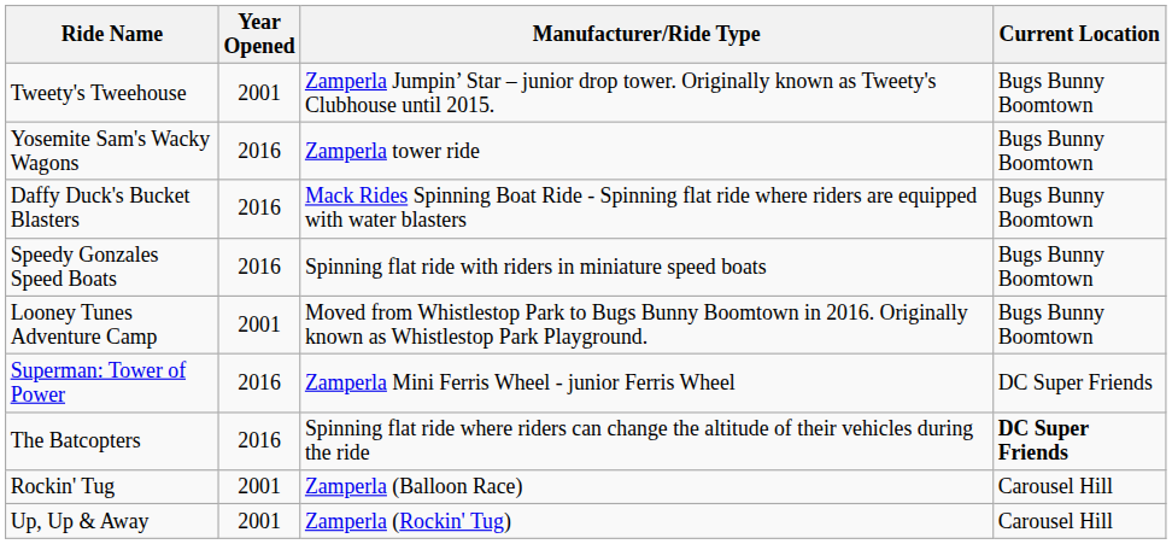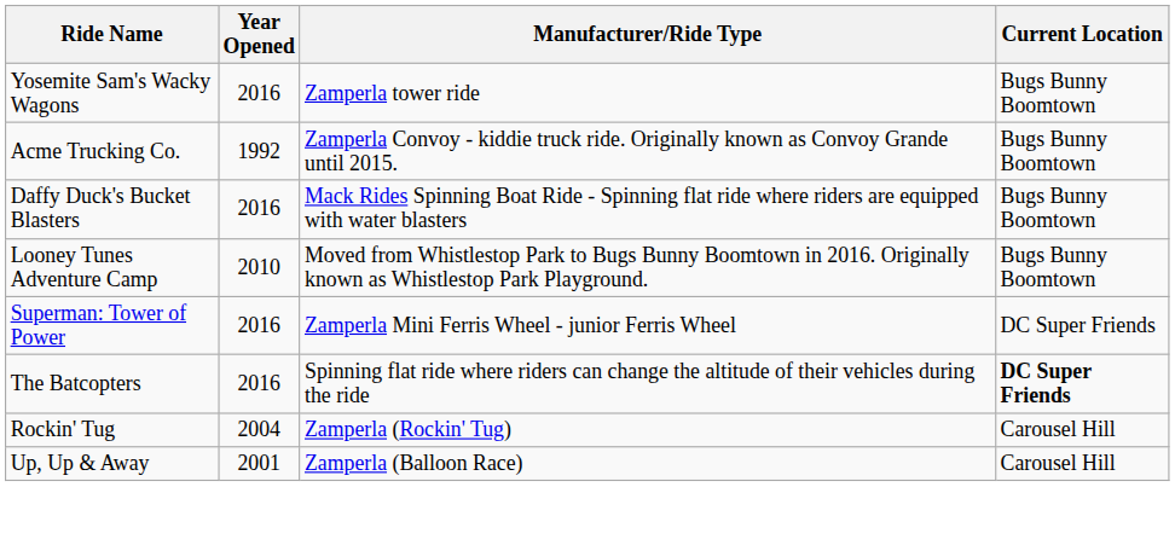- row: Tweety's Tweehouse | 2001 | Zamperla Jumpin’ Star – junior drop tower. Originally known as Tweety's Clubhouse until 2015. | Bugs Bunny Boomtown
+ row: Acme Trucking Co. | 1992 | Zamperla Convoy - kiddie truck ride. Originally known as Convoy Grande until 2015. | Bugs Bunny Boomtown
- row: Speedy Gonzales Speed Boats | 2016 | Spinning flat ride with riders in miniature speed boats | Bugs Bunny Boomtown
Looney Tunes Adventure Camp | Year Opened: 2001 -> 2010
Rockin' Tug | Year Opened: 2001 -> 2004
Rockin' Tug | Manufacturer/Ride Type: Zamperla (Balloon Race) -> Zamperla (Rockin' Tug)
Up, Up & Away | Manufacturer/Ride Type: Zamperla (Rockin' Tug) -> Zamperla (Balloon Race)
